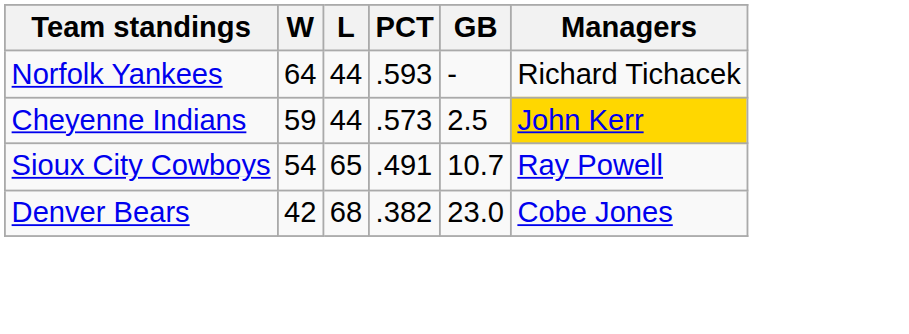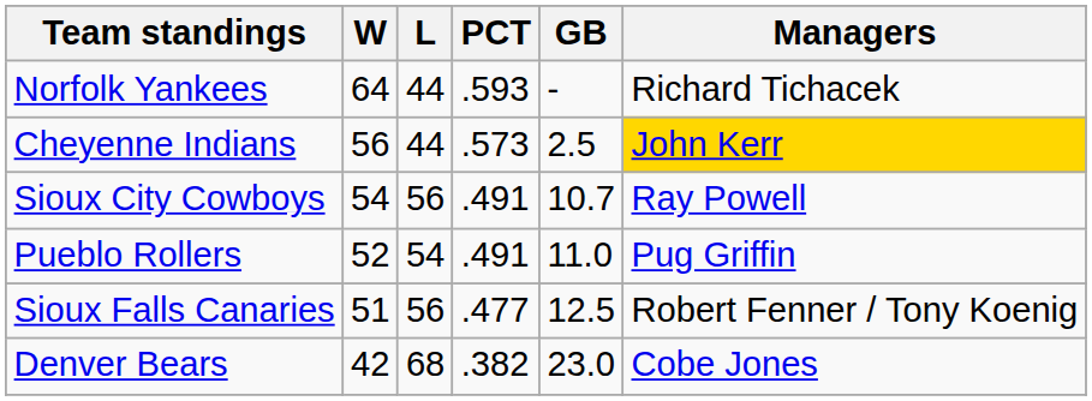Cheyenne Indians | W: 59 -> 56
Sioux City Cowboys | L: 65 -> 56
+ row: Pueblo Rollers | 52 | 54 | .491 | 11.0 | Pug Griffin
+ row: Sioux Falls Canaries | 51 | 56 | .477 | 12.5 | Robert Fenner / Tony Koenig
